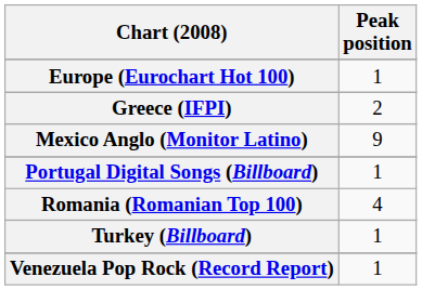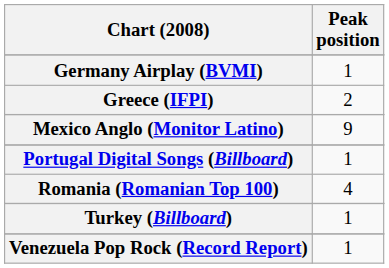- row: Europe (Eurochart Hot 100) | 1
+ row: Germany Airplay (BVMI) | 1
